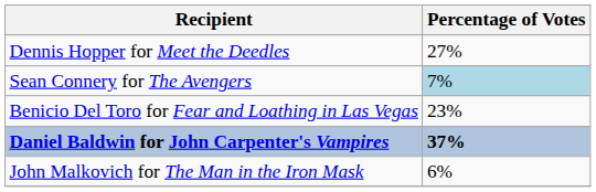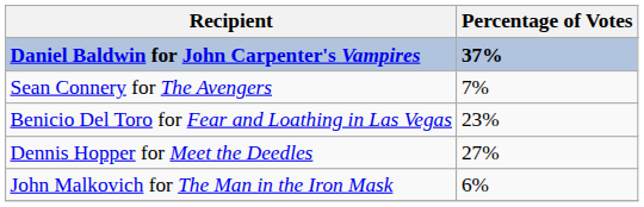rows swapped: Daniel Baldwin for John Carpenter's Vampires <-> Dennis Hopper for Meet the Deedles
Sean Connery for The Avengers | Percentage of Votes: lightblue background -> no background
